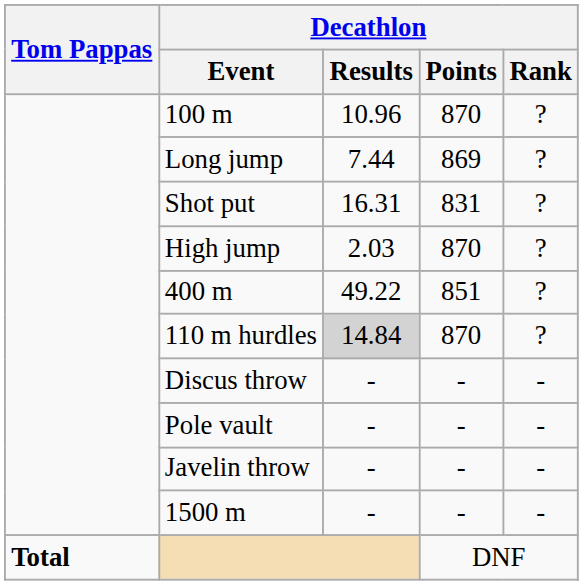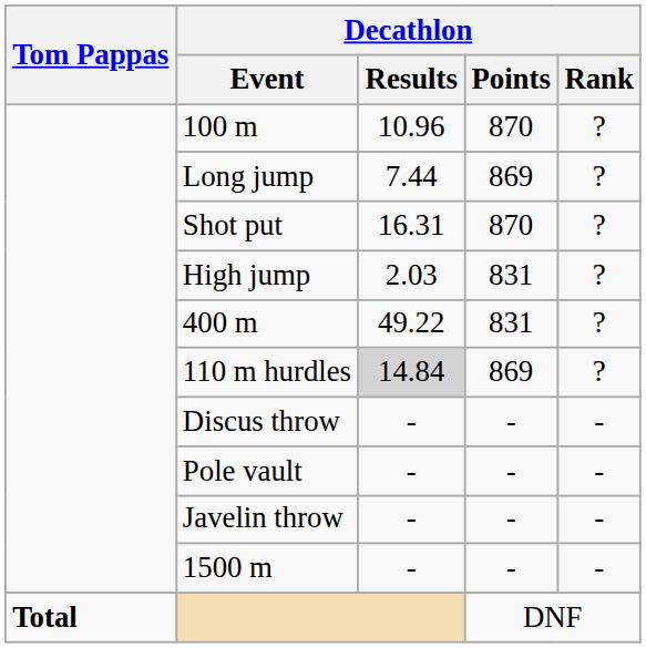Shot put | Decathlon / Points: 831 -> 870
High jump | Decathlon / Points: 870 -> 831
400 m | Decathlon / Points: 851 -> 831
110 m hurdles | Decathlon / Points: 870 -> 869
